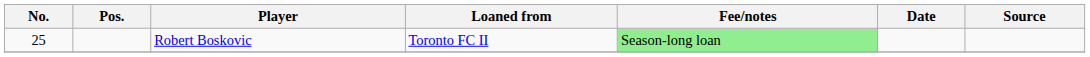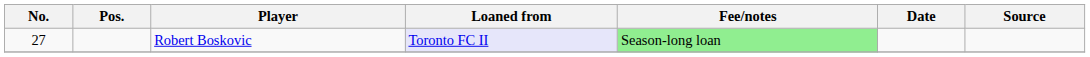Robert Boskovic | No.: 25 -> 27
Robert Boskovic | Loaned from: no background -> lavender background
